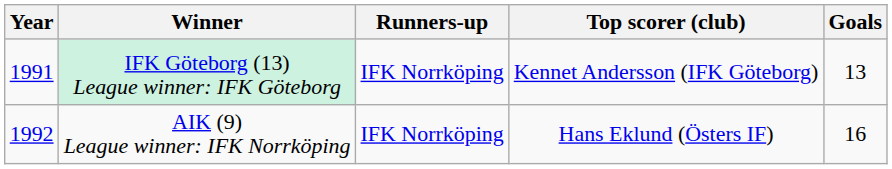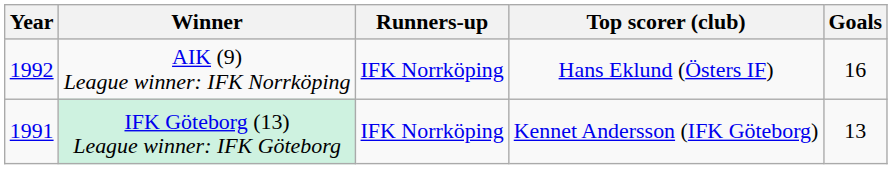rows swapped: IFK Göteborg (13) League winner: IFK Göteborg <-> AIK (9) League winner: IFK Norrköping
